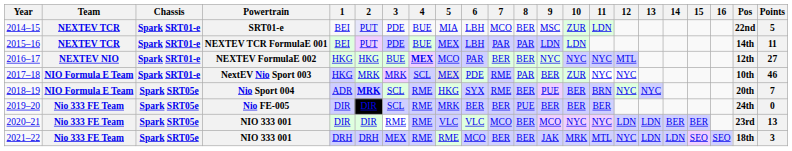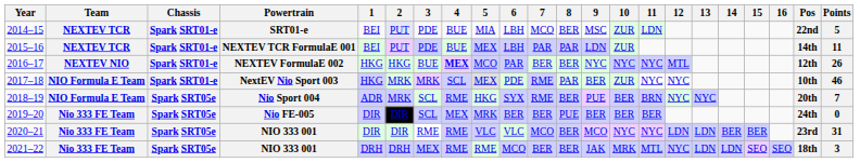2015–16 | 10: LDN -> ZUR
2016–17 | Points: 27 -> 26
2018–19 | 2: bold -> normal
2019–20 | 4: RME -> MEX
2020–21 | Points: 13 -> 31
